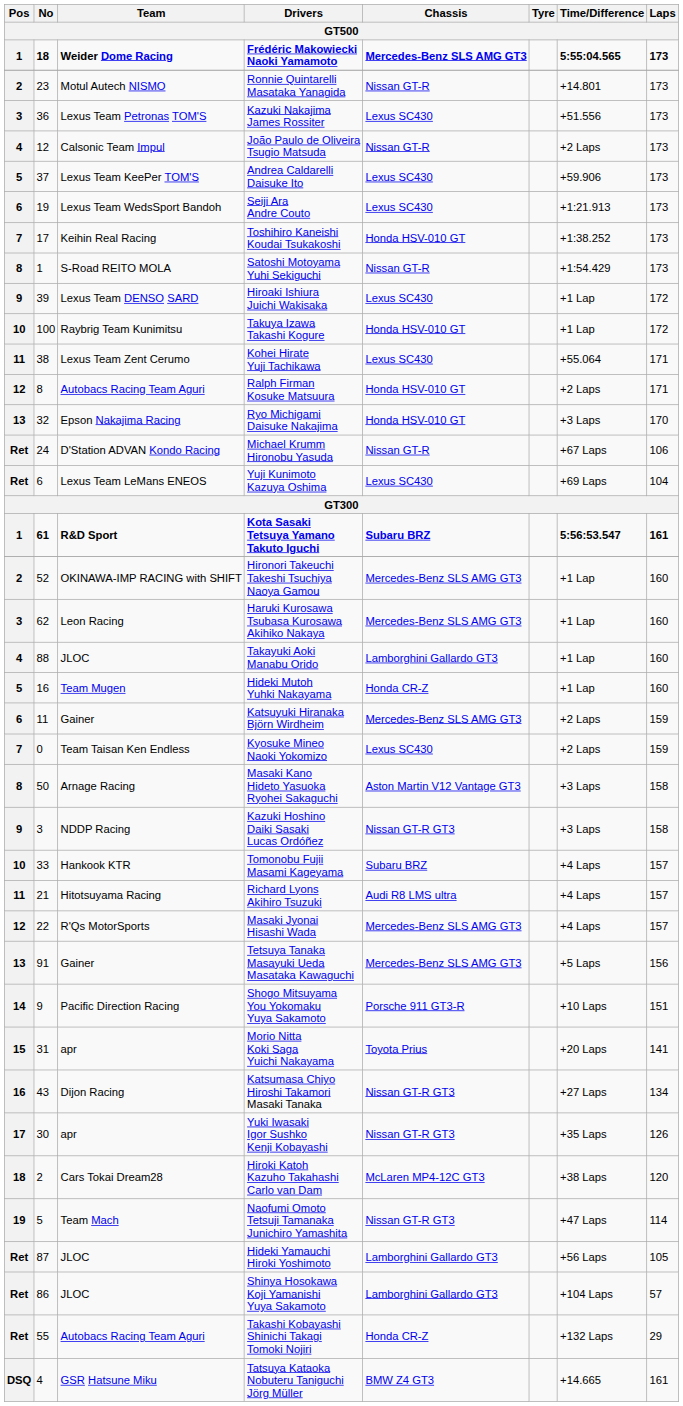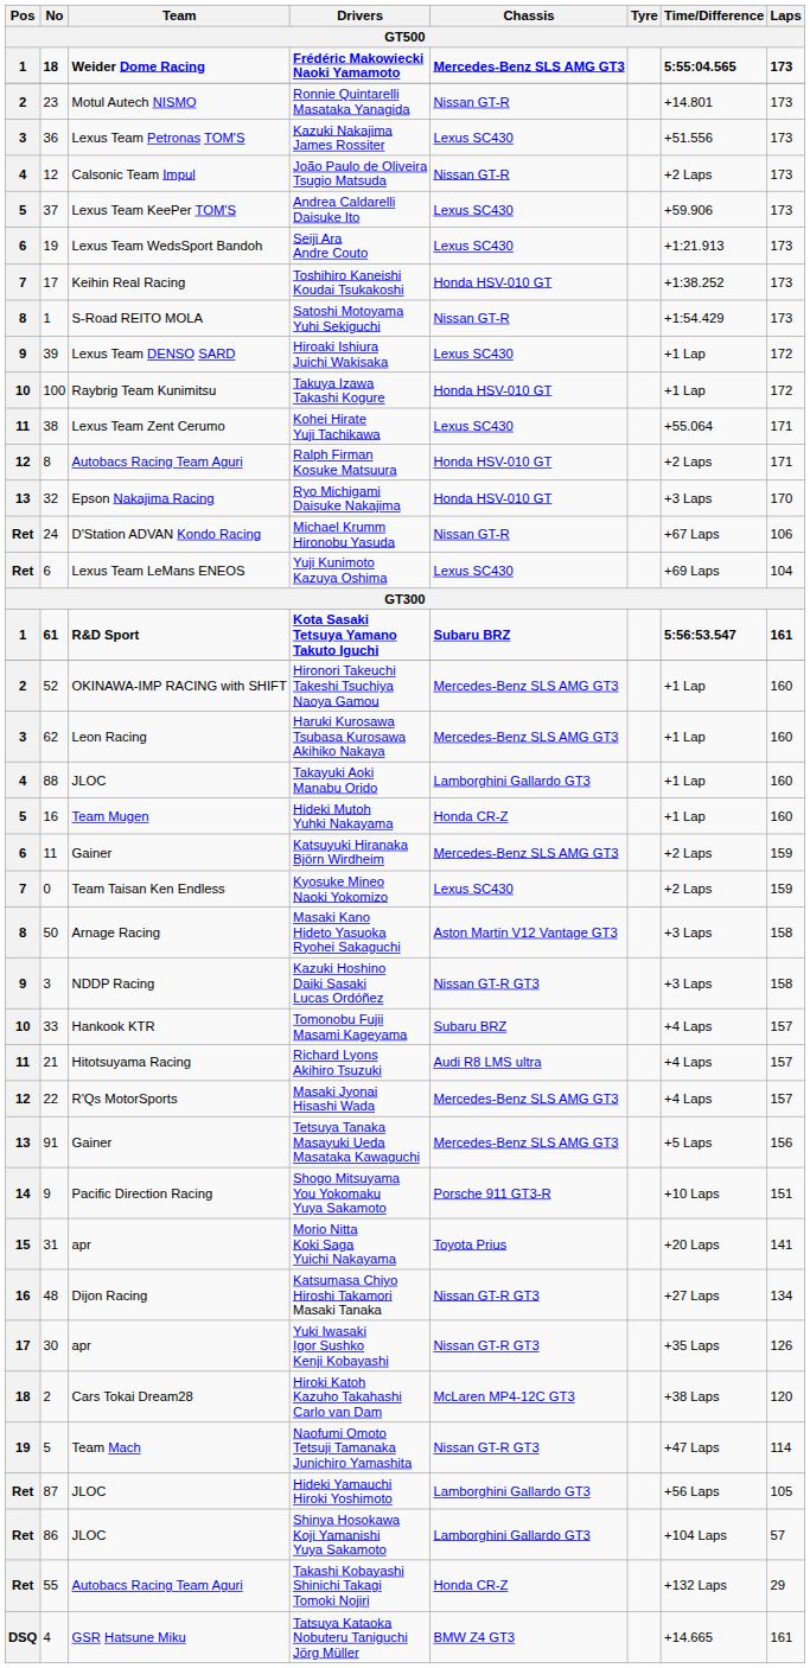Katsumasa Chiyo Hiroshi Takamori Masaki Tanaka | No: 43 -> 48
